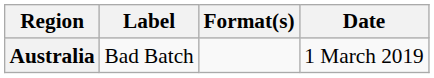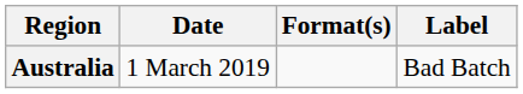columns swapped: Date <-> Label
